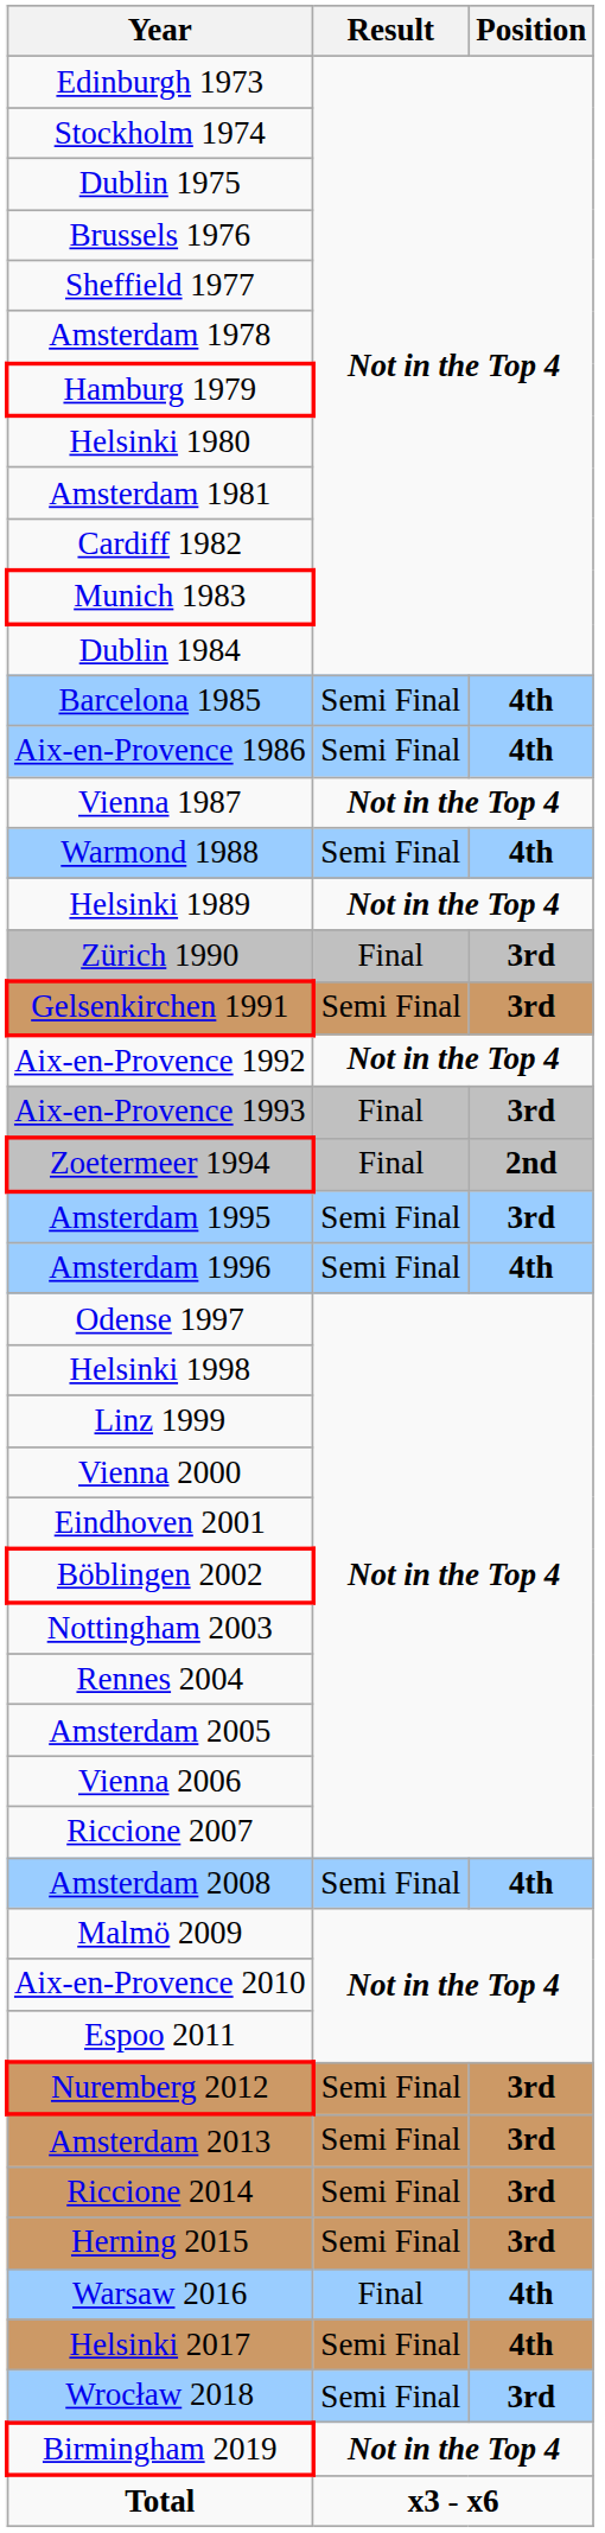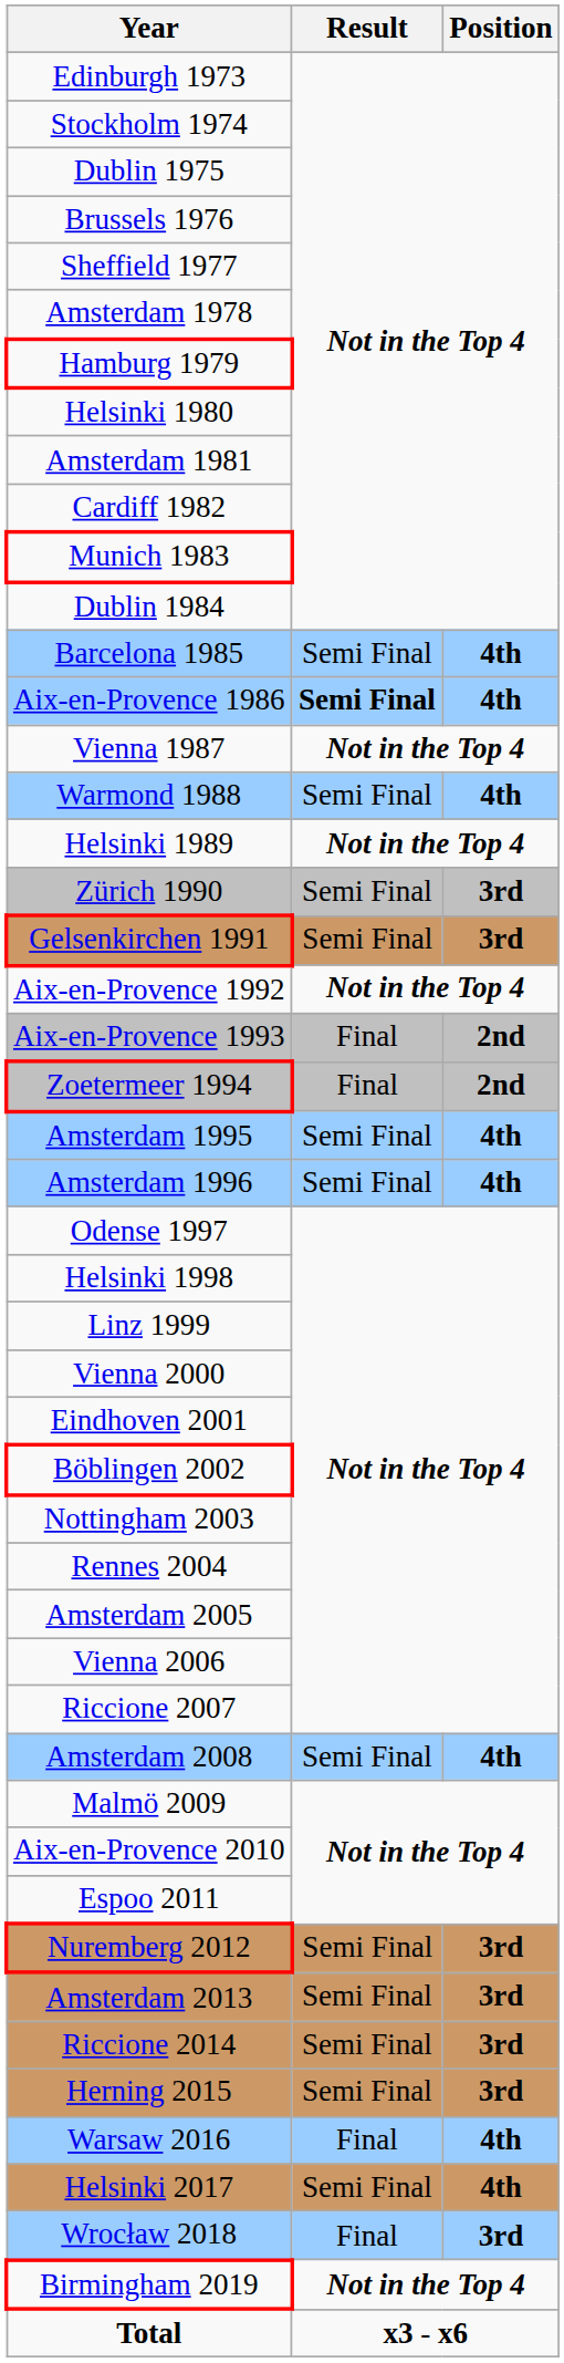Aix-en-Provence 1986 | Result: normal -> bold
Zürich 1990 | Result: Final -> Semi Final
Aix-en-Provence 1993 | Position: 3rd -> 2nd
Amsterdam 1995 | Position: 3rd -> 4th
Wrocław 2018 | Result: Semi Final -> Final
